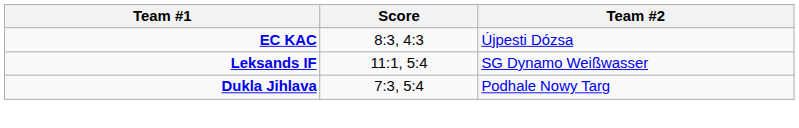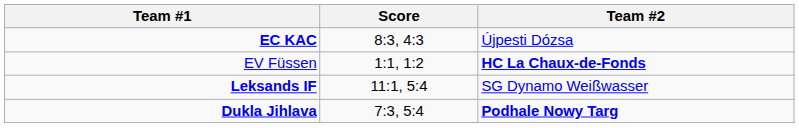+ row: EV Füssen | 1:1, 1:2 | HC La Chaux-de-Fonds
Dukla Jihlava | Team #2: normal -> bold
